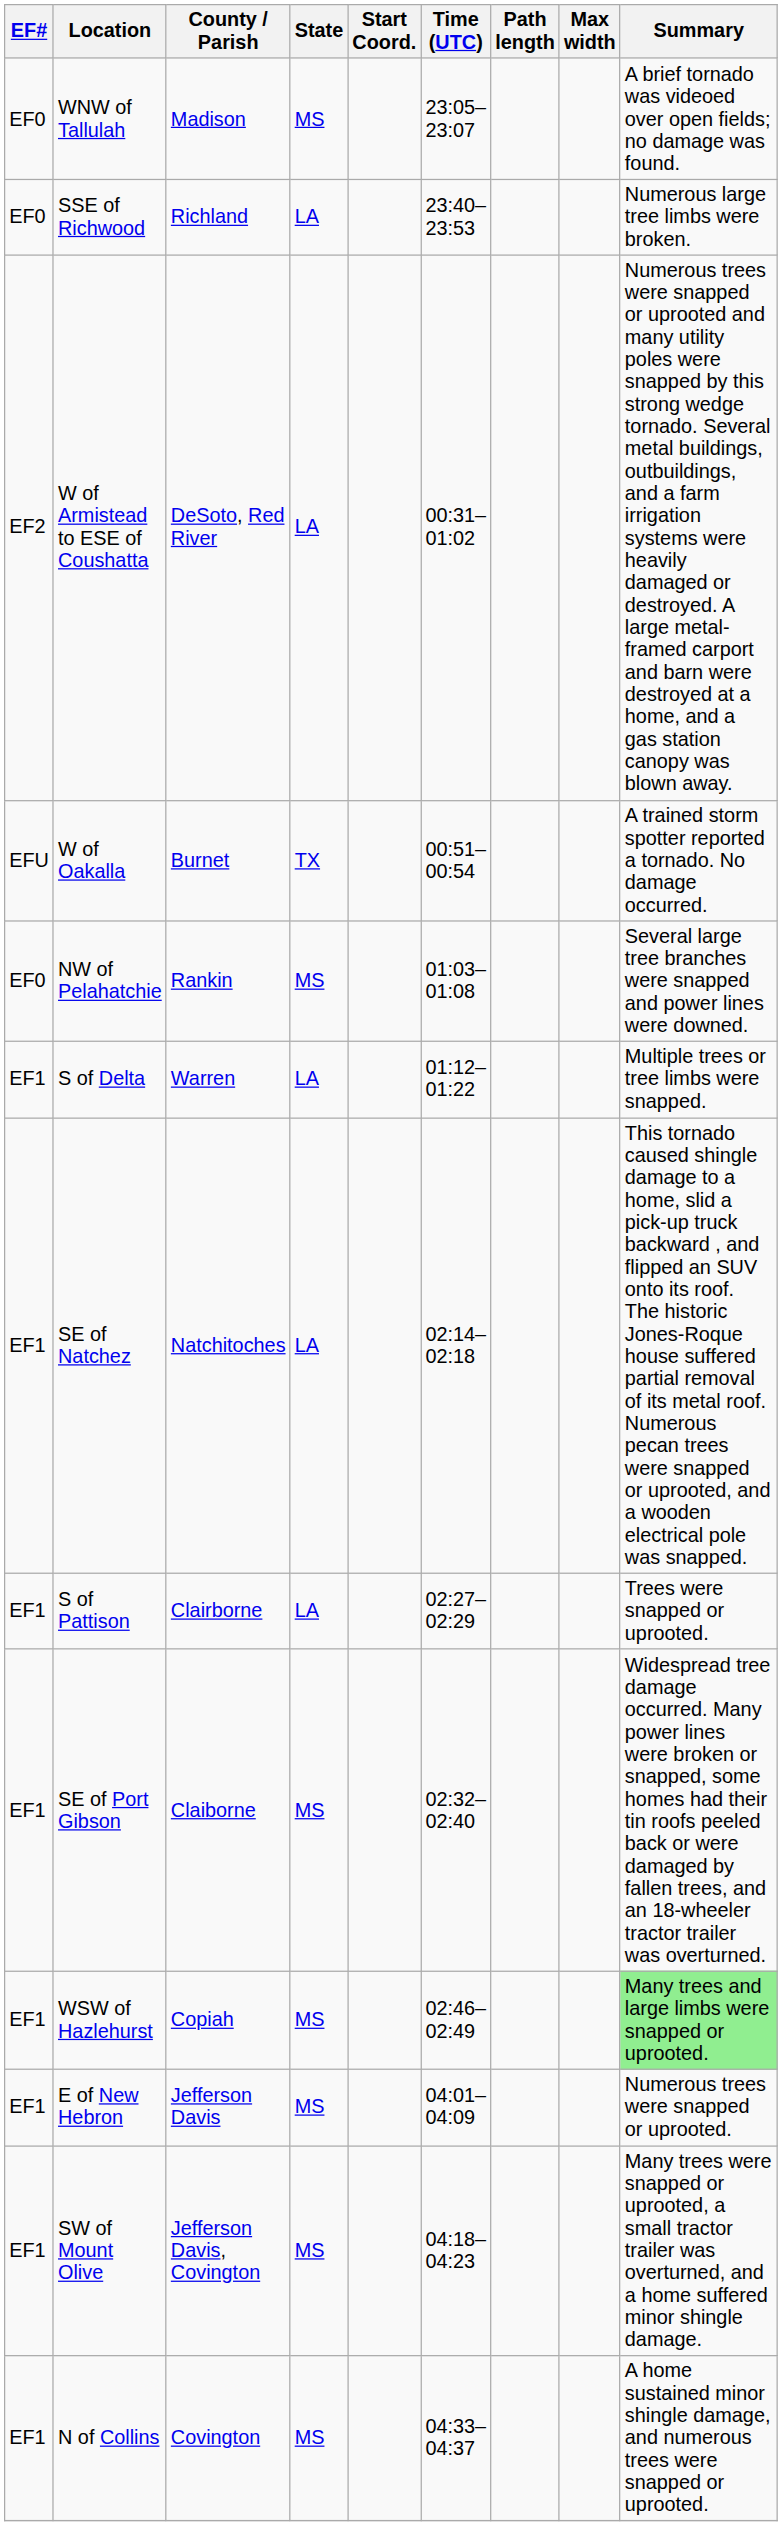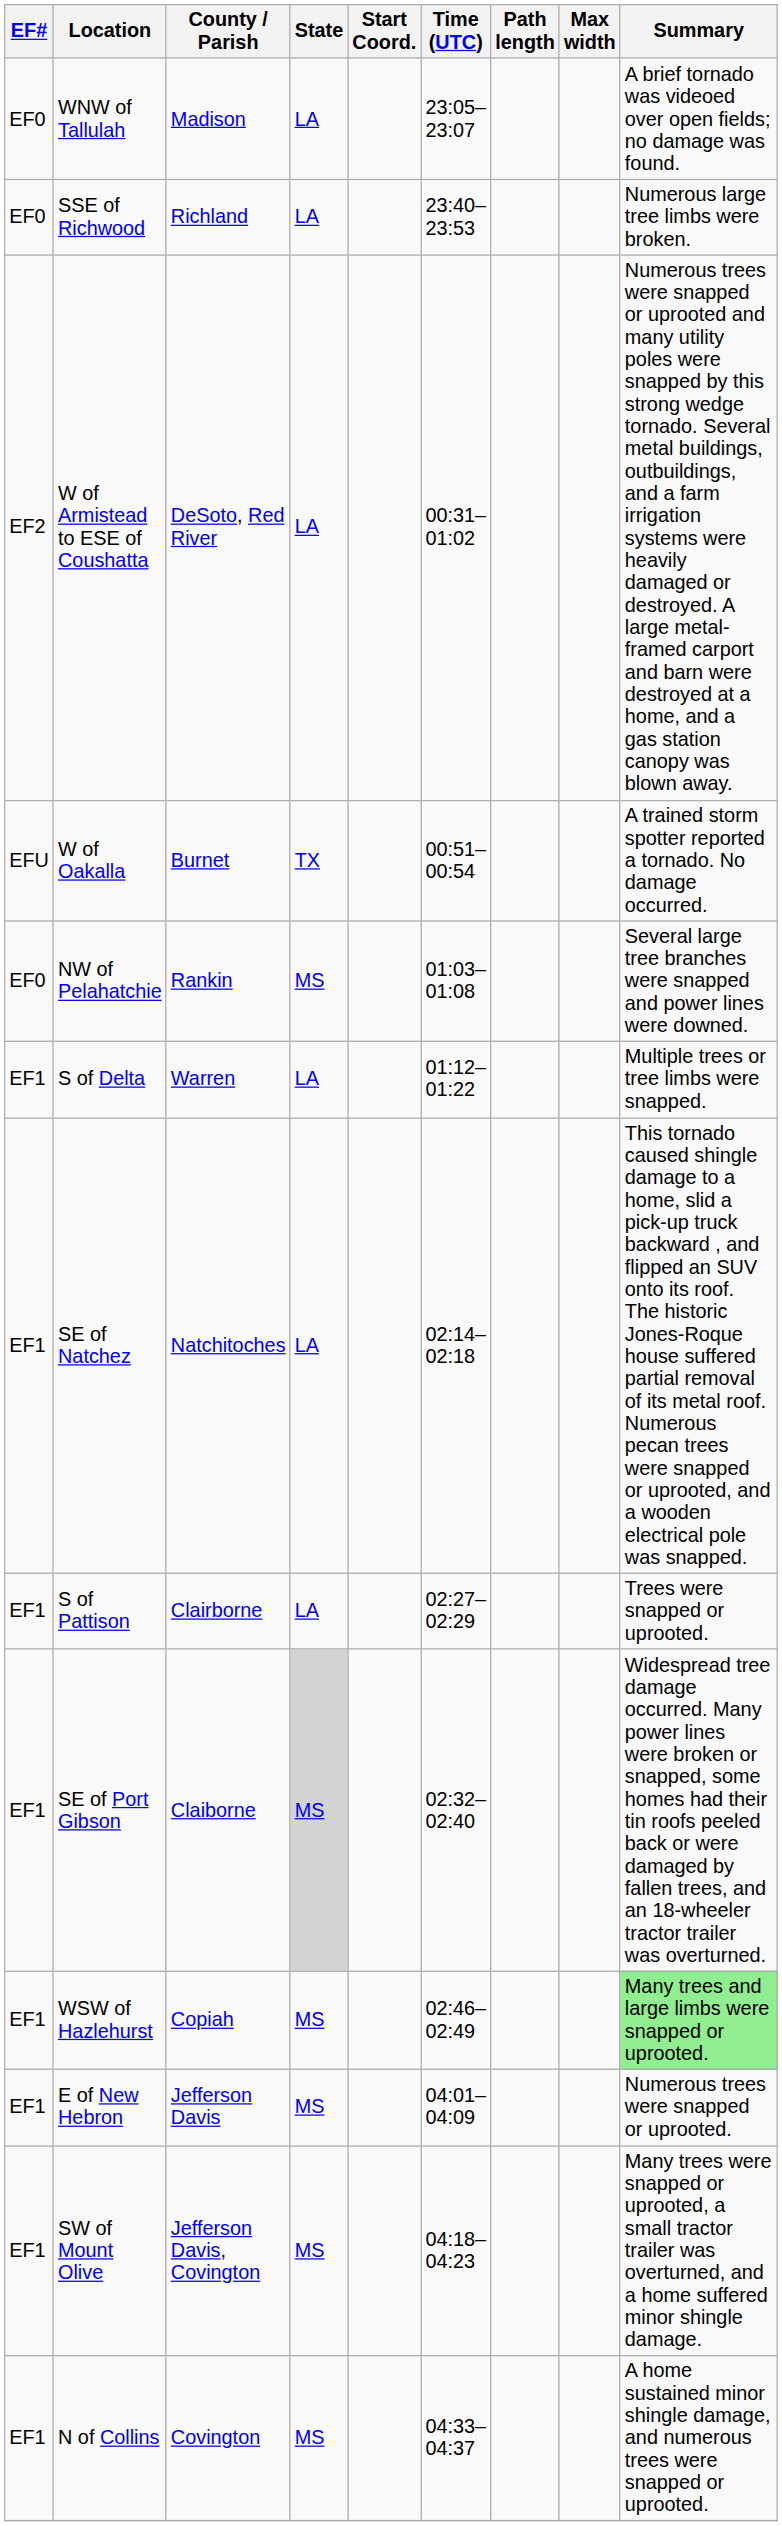WNW of Tallulah | State: MS -> LA
SE of Port Gibson | State: no background -> lightgrey background
